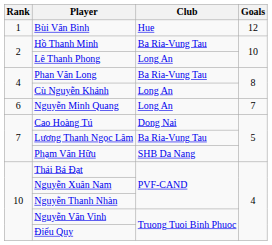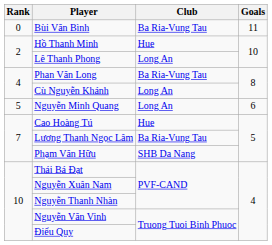Bùi Văn Bình | Rank: 1 -> 0
Bùi Văn Bình | Club: Hue -> Ba Ria-Vung Tau
Bùi Văn Bình | Goals: 12 -> 11
Hồ Thanh Minh | Club: Ba Ria-Vung Tau -> Hue
Nguyễn Minh Quang | Rank: 6 -> 5
Nguyễn Minh Quang | Goals: 7 -> 6
Cao Hoàng Tú | Club: Dong Nai -> Hue
